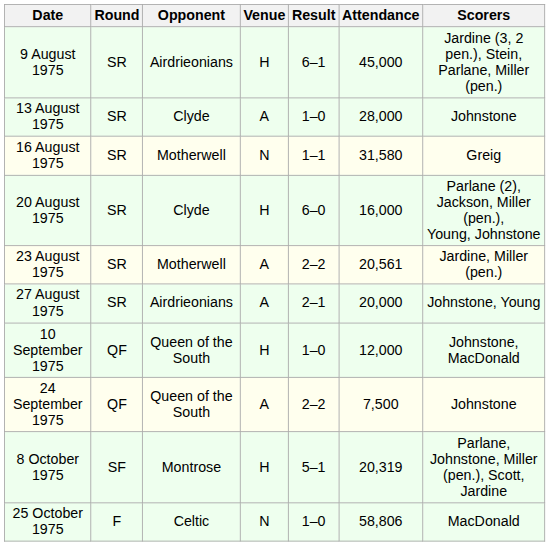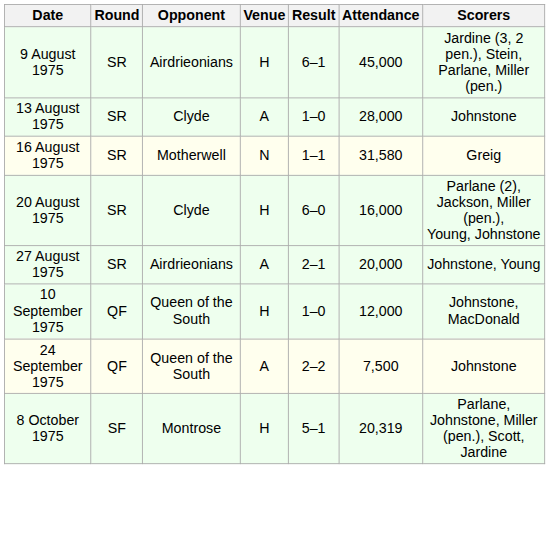- row: 23 August 1975 | SR | Motherwell | A | 2–2 | 20,561 | Jardine, Miller (pen.)
- row: 25 October 1975 | F | Celtic | N | 1–0 | 58,806 | MacDonald
